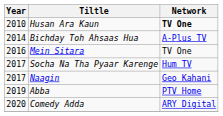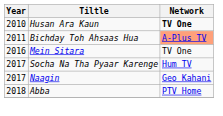Bichday Toh Ahsaas Hua | Year: 2014 -> 2011
Bichday Toh Ahsaas Hua | Network: no background -> lightsalmon background
Abba | Year: 2019 -> 2018
- row: 2020 | Comedy Adda | ARY Digital
